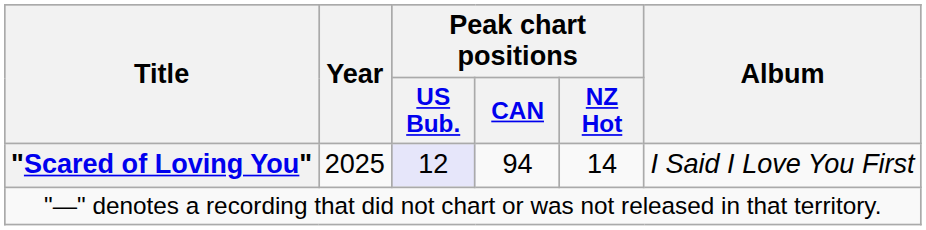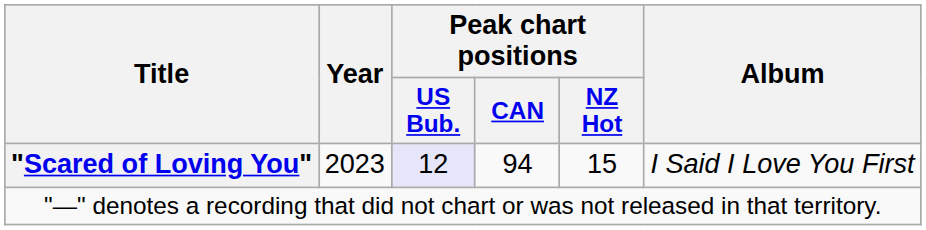"Scared of Loving You" | Year: 2025 -> 2023
"Scared of Loving You" | Peak chart positions / NZ Hot: 14 -> 15
